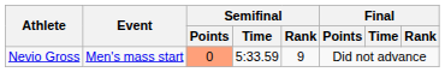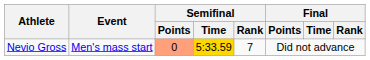Nevio Gross | Semifinal / Time: no background -> gold background
Nevio Gross | Semifinal / Rank: 9 -> 7
